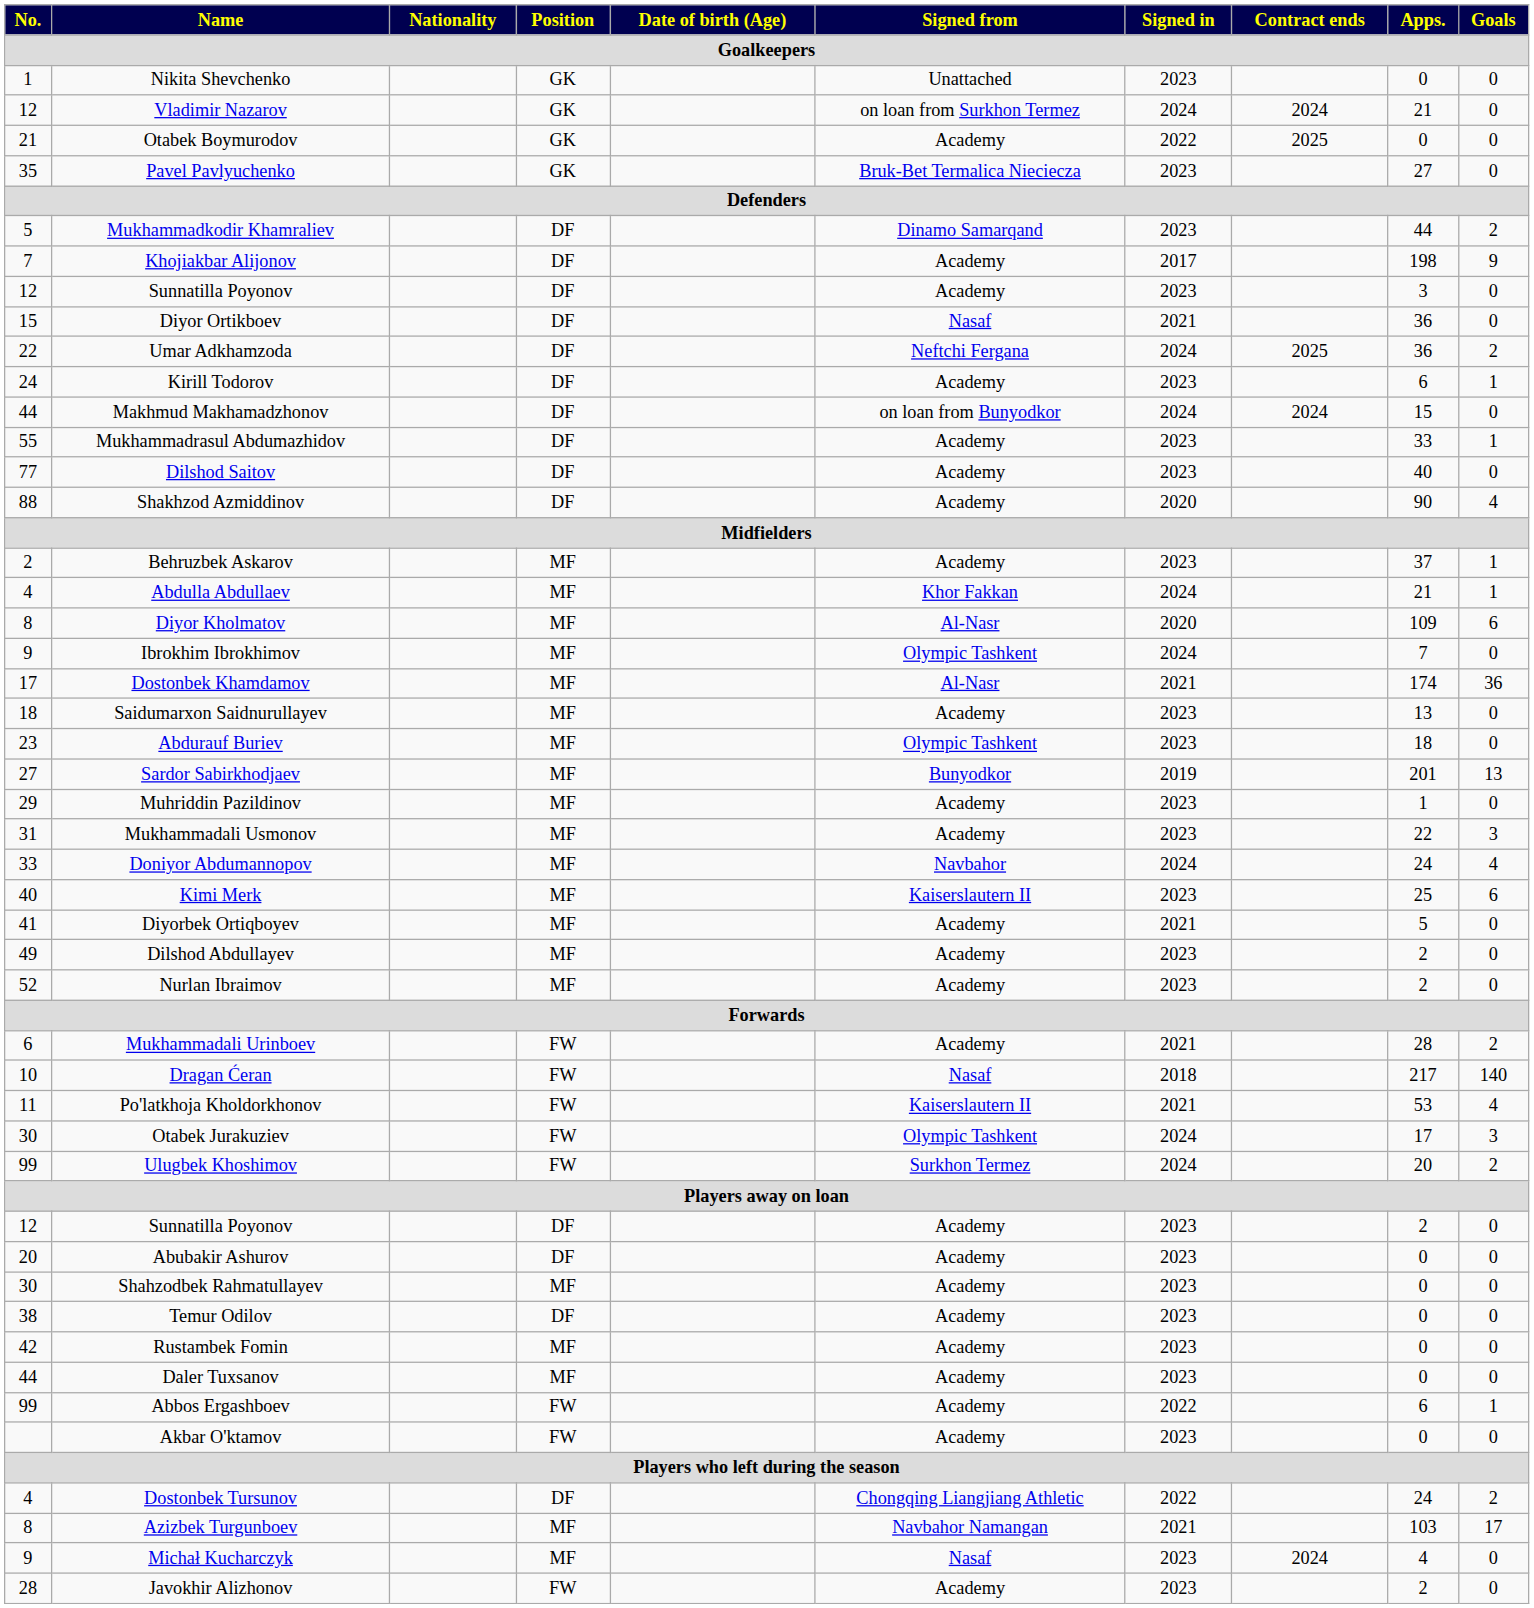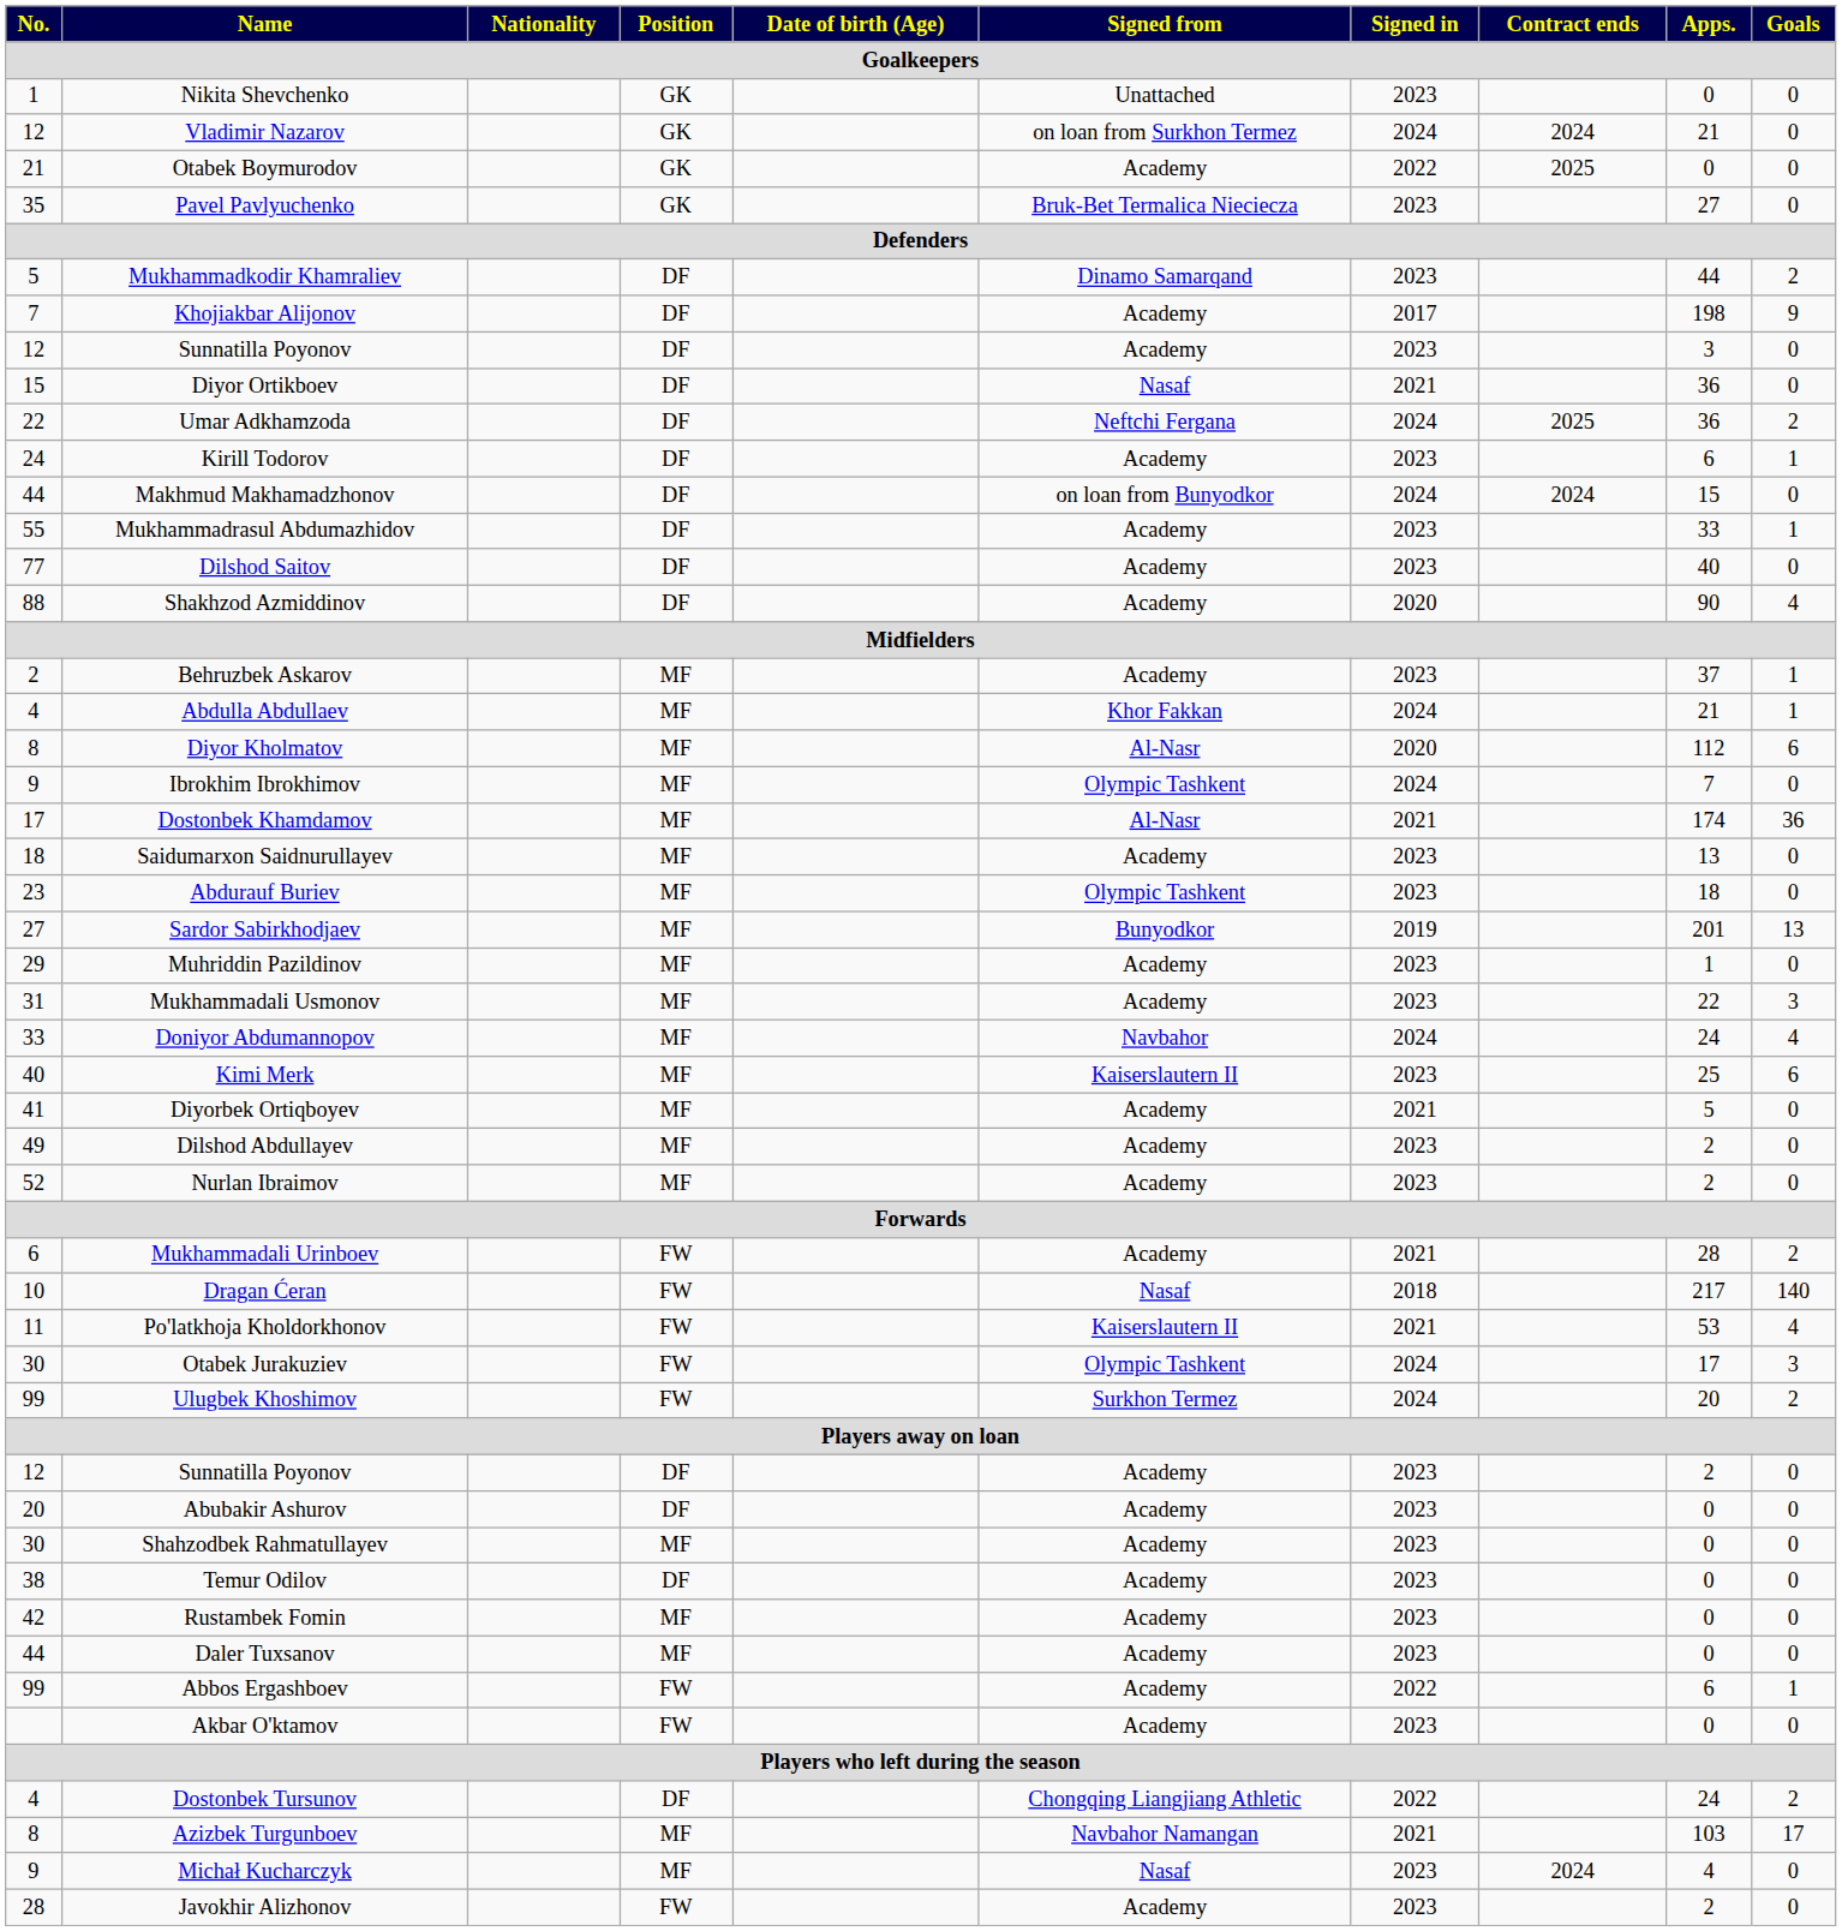Diyor Kholmatov | Apps.: 109 -> 112
